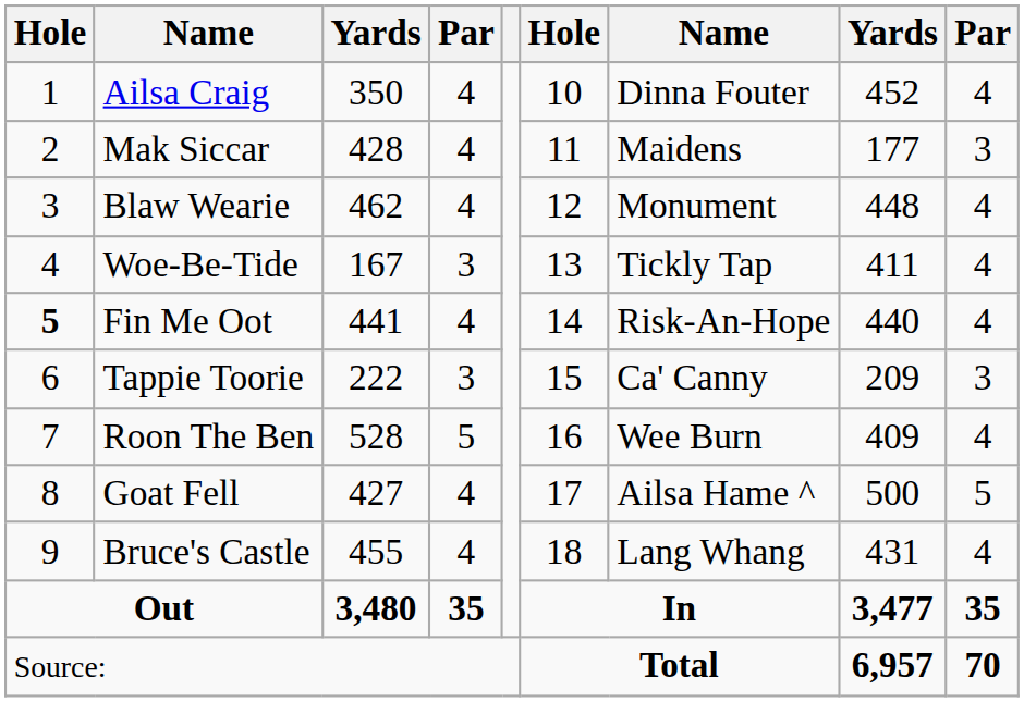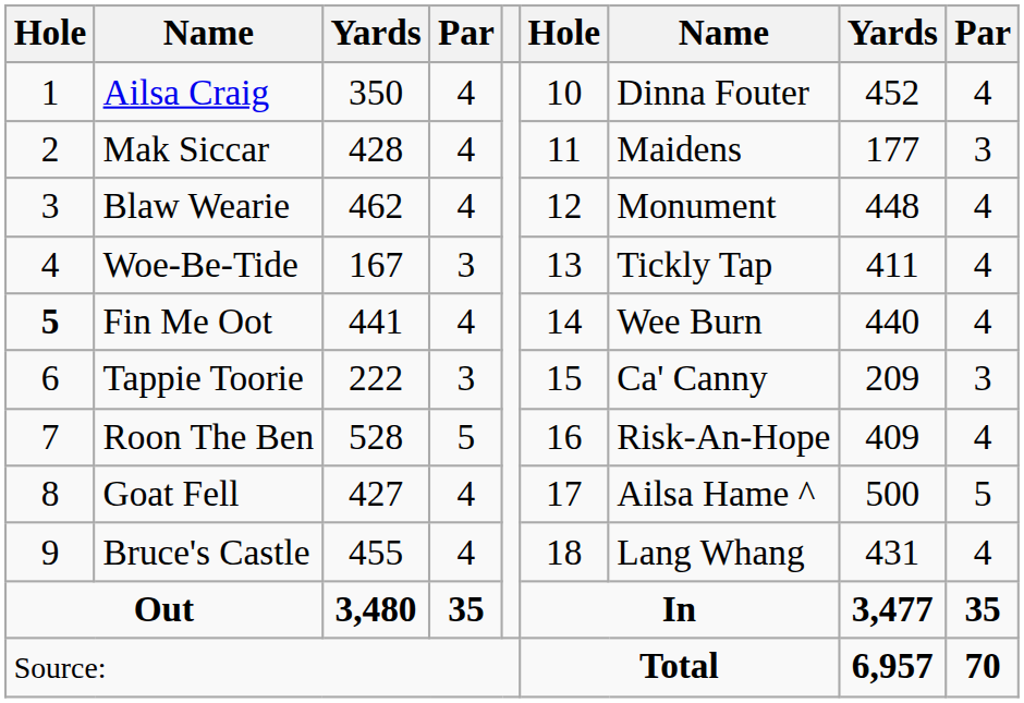Fin Me Oot | column 7: Risk-An-Hope -> Wee Burn
Roon The Ben | column 7: Wee Burn -> Risk-An-Hope
